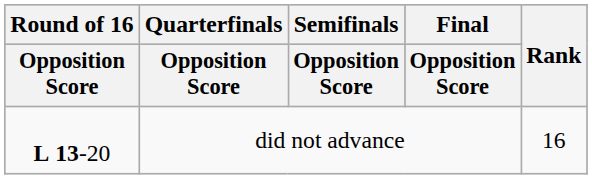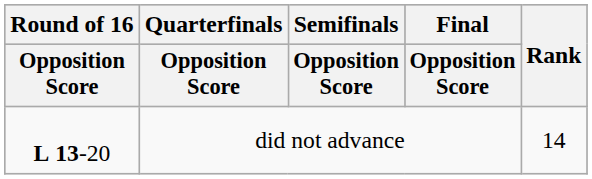did not advance | Rank: 16 -> 14
